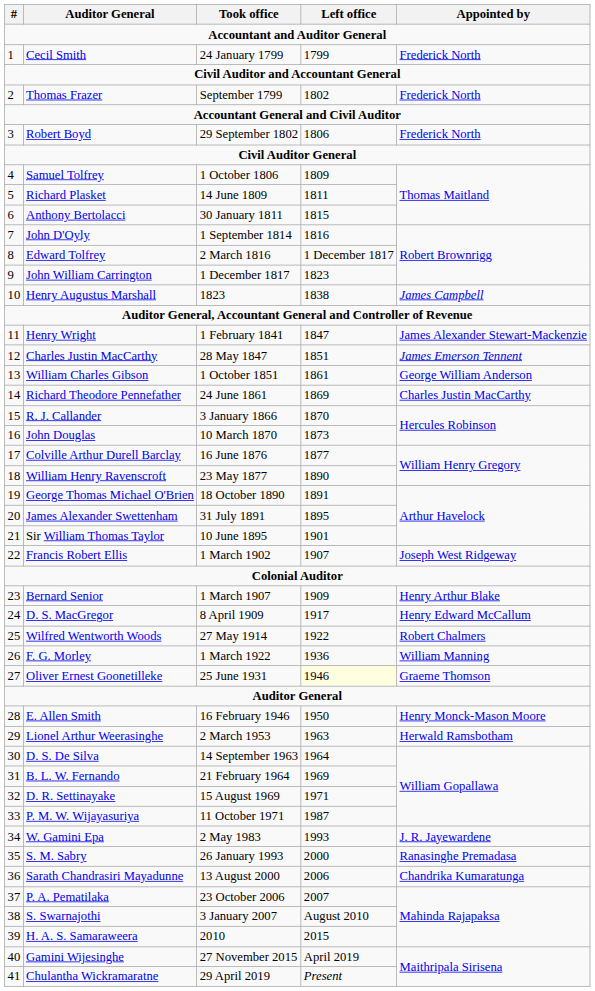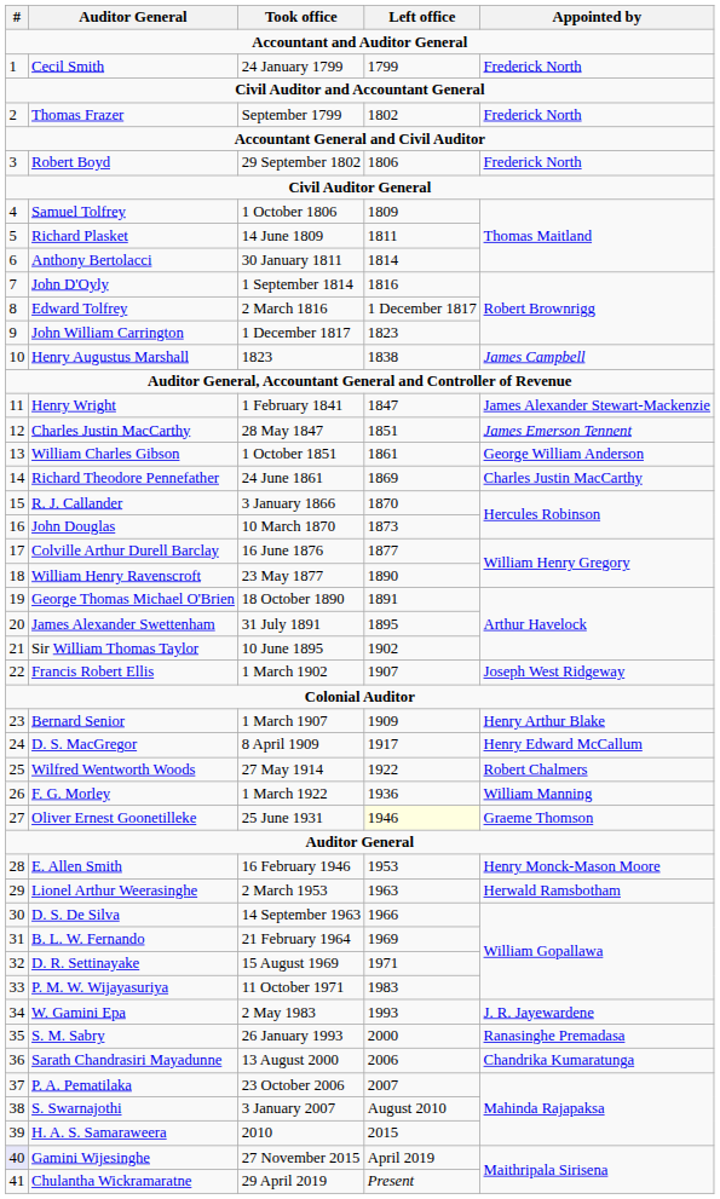Anthony Bertolacci | Left office: 1815 -> 1814
Sir William Thomas Taylor | Left office: 1901 -> 1902
E. Allen Smith | Left office: 1950 -> 1953
D. S. De Silva | Left office: 1964 -> 1966
P. M. W. Wijayasuriya | Left office: 1987 -> 1983
Gamini Wijesinghe | #: no background -> lavender background
